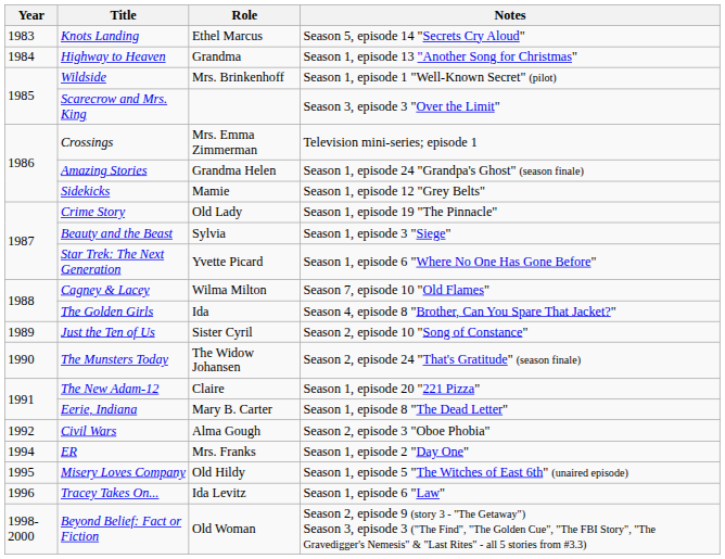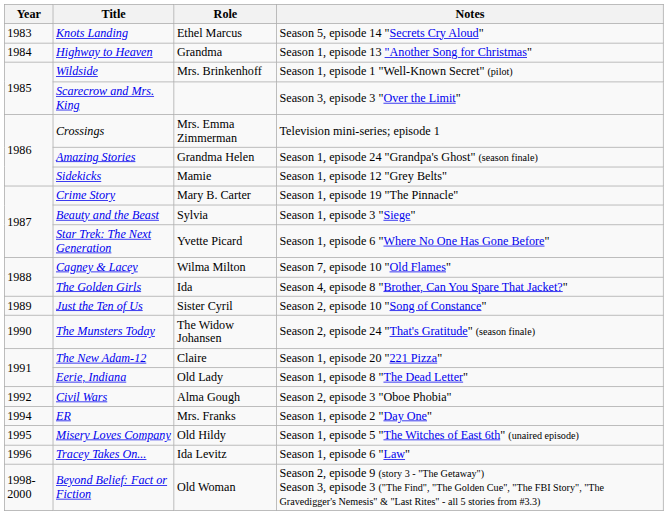Crime Story | Role: Old Lady -> Mary B. Carter
Eerie, Indiana | Role: Mary B. Carter -> Old Lady
